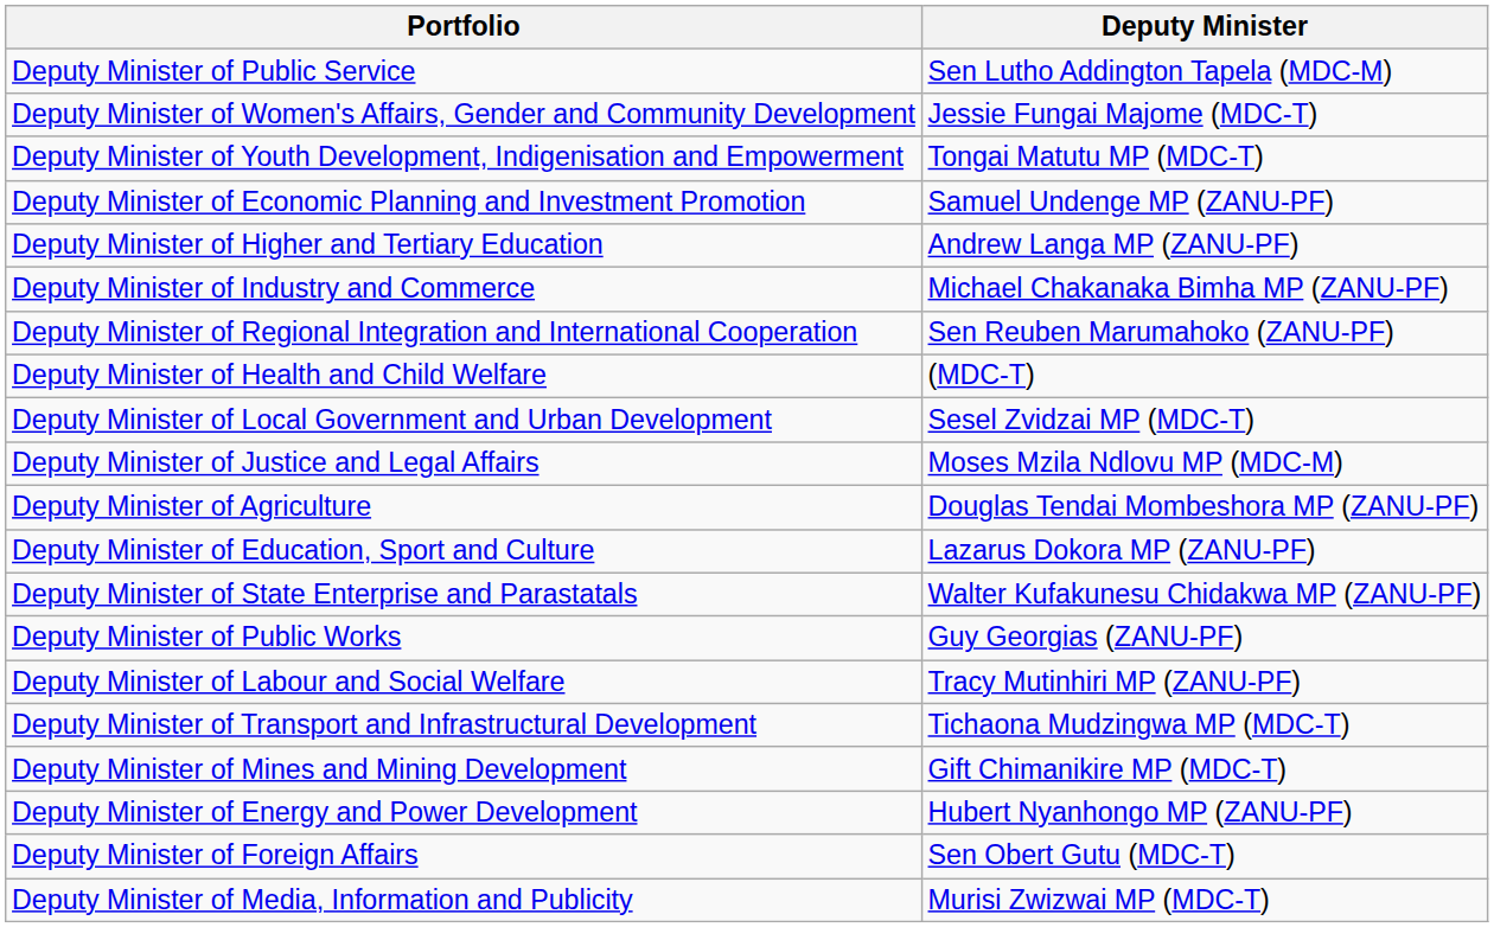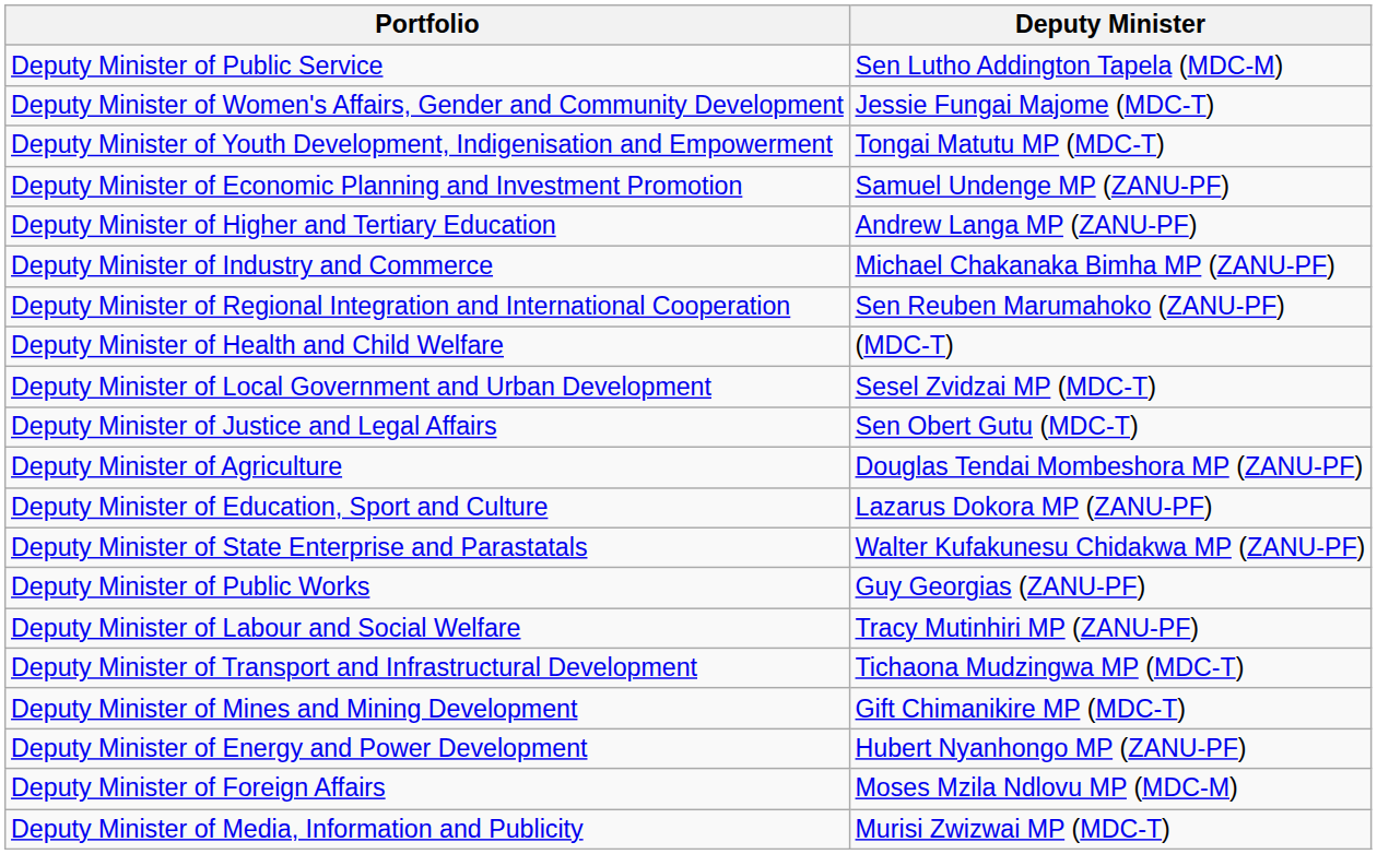Deputy Minister of Justice and Legal Affairs | Deputy Minister: Moses Mzila Ndlovu MP (MDC-M) -> Sen Obert Gutu (MDC-T)
Deputy Minister of Foreign Affairs | Deputy Minister: Sen Obert Gutu (MDC-T) -> Moses Mzila Ndlovu MP (MDC-M)
